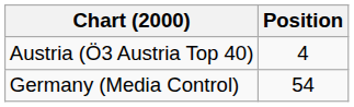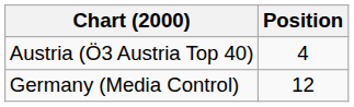Germany (Media Control) | Position: 54 -> 12
